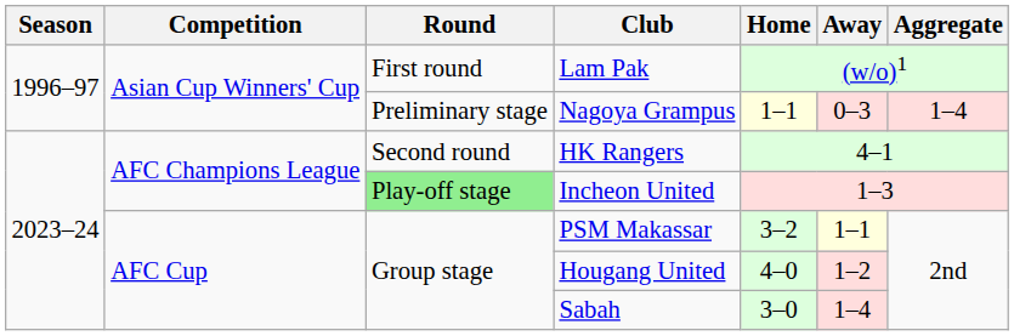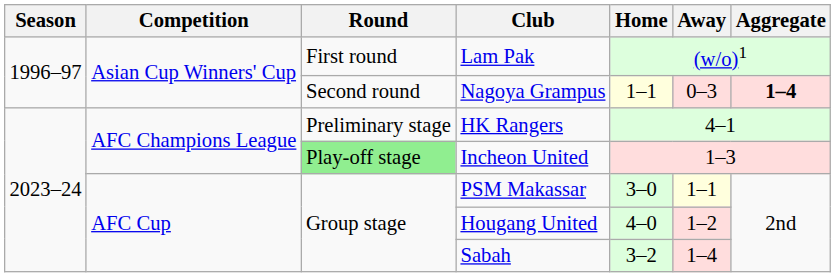Nagoya Grampus | Round: Preliminary stage -> Second round
Nagoya Grampus | Aggregate: normal -> bold
HK Rangers | Round: Second round -> Preliminary stage
PSM Makassar | Home: 3–2 -> 3–0
Sabah | Home: 3–0 -> 3–2
